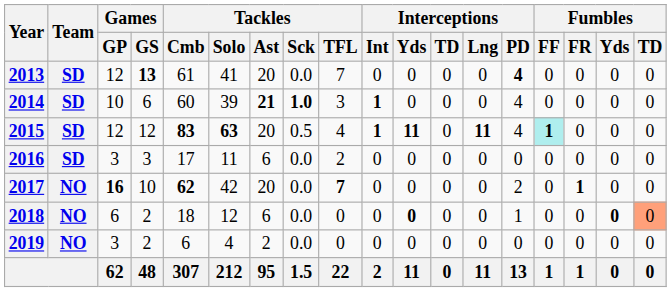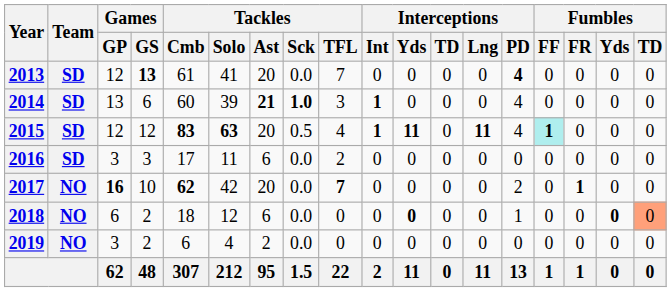2014 | Games / GP: 10 -> 13
